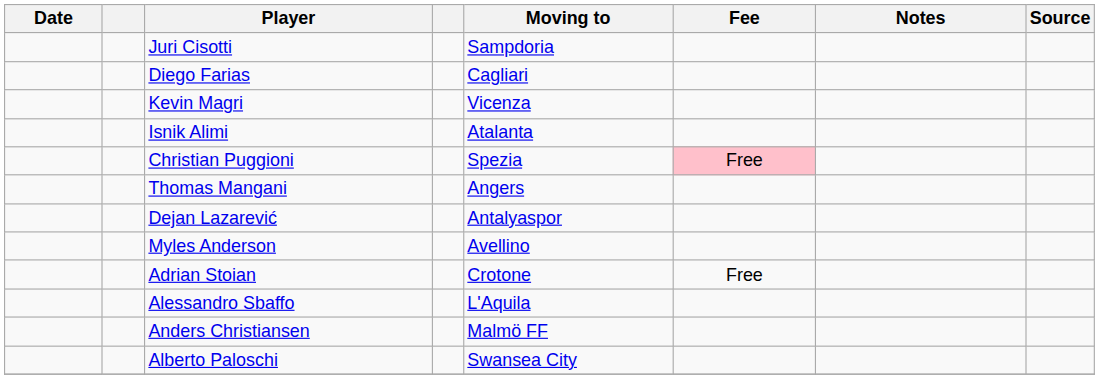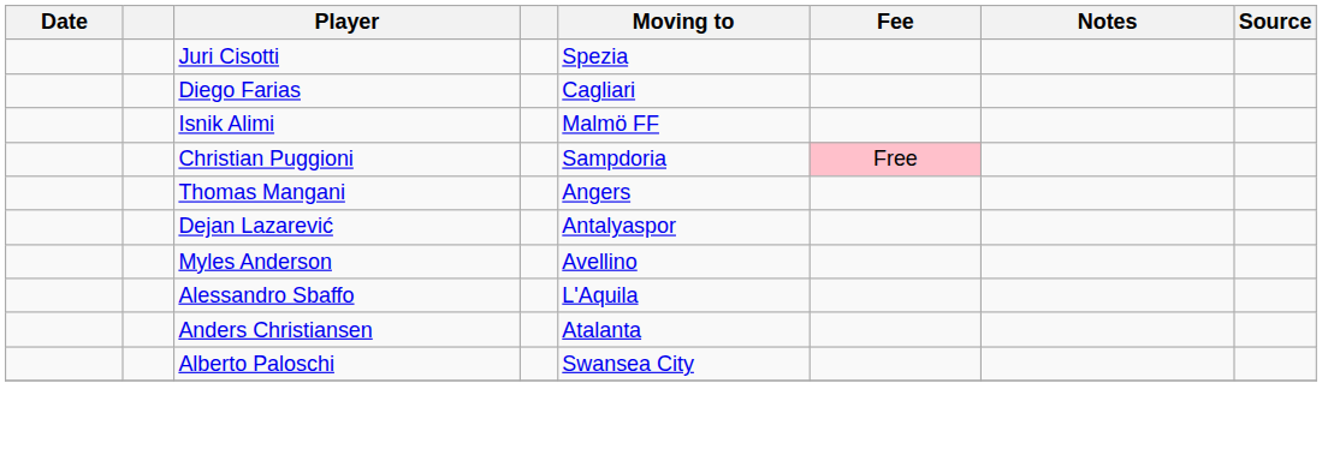Juri Cisotti | Moving to: Sampdoria -> Spezia
- row: Kevin Magri | Vicenza
Isnik Alimi | Moving to: Atalanta -> Malmö FF
Christian Puggioni | Moving to: Spezia -> Sampdoria
- row: Adrian Stoian | Crotone | Free
Anders Christiansen | Moving to: Malmö FF -> Atalanta
